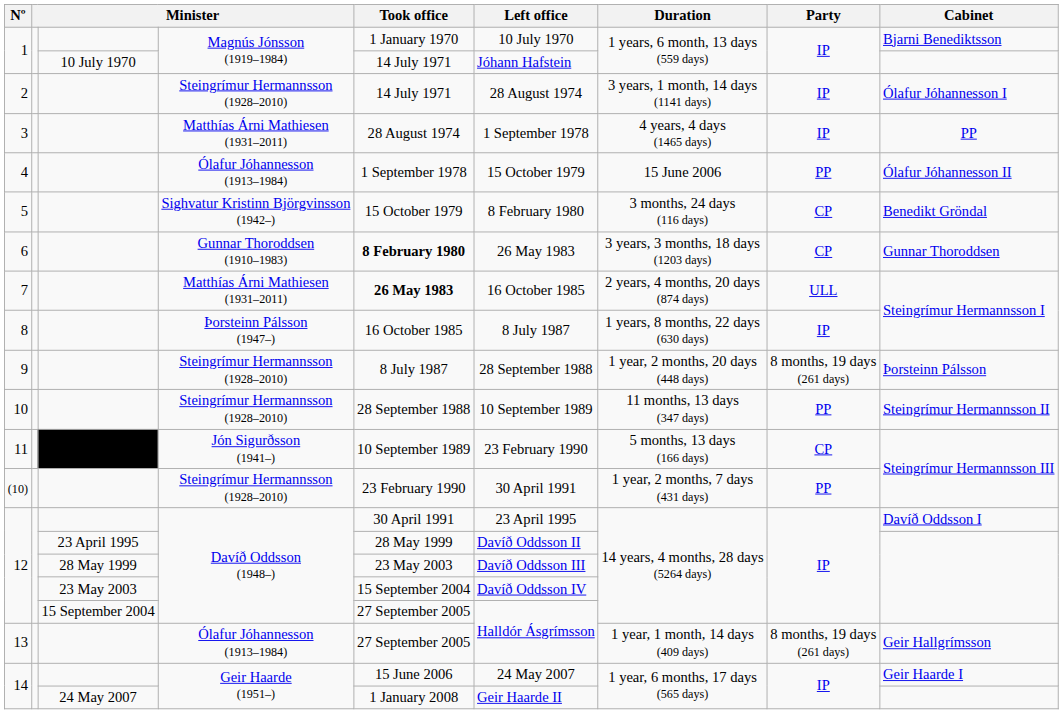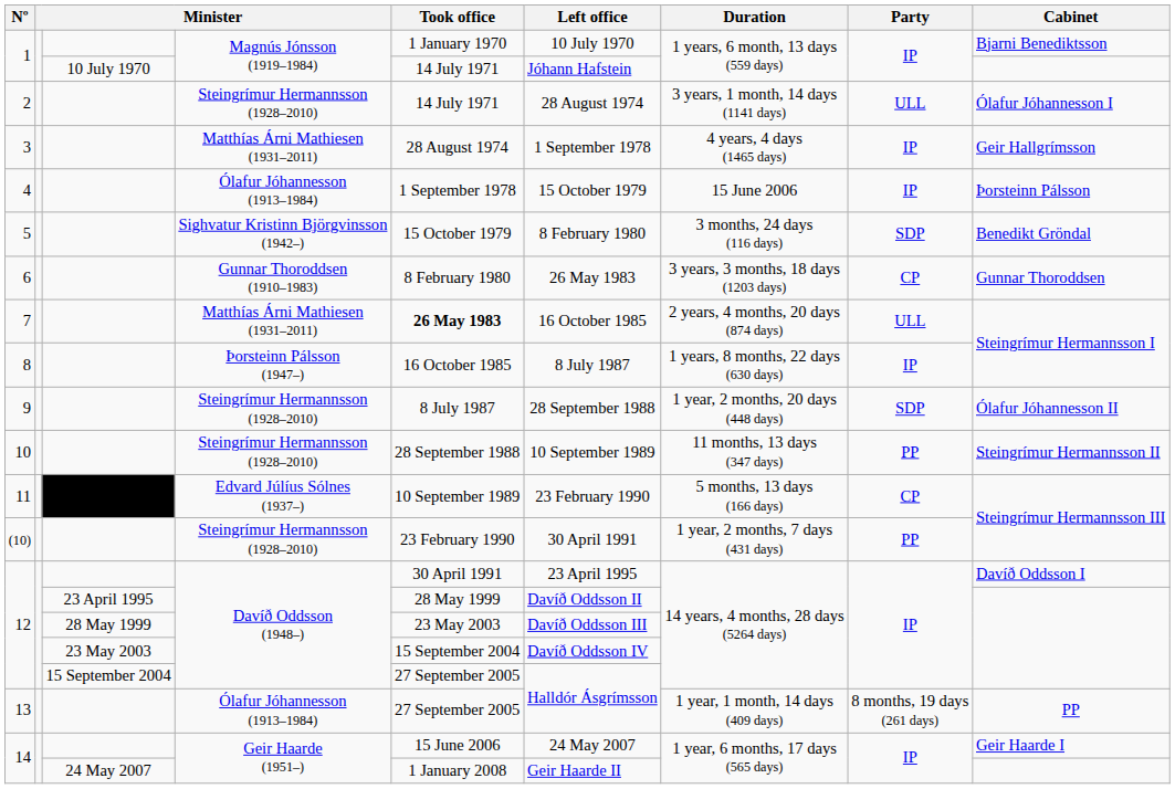2 | Party: IP -> ULL
3 | Cabinet: PP -> Geir Hallgrímsson
4 | Party: PP -> IP
4 | Cabinet: Ólafur Jóhannesson II -> Þorsteinn Pálsson
5 | Party: CP -> SDP
6 | Took office: bold -> normal
9 | Party: 8 months, 19 days (261 days) -> SDP
9 | Cabinet: Þorsteinn Pálsson -> Ólafur Jóhannesson II
11 | column 4: Jón Sigurðsson (1941–) -> Edvard Júlíus Sólnes (1937–)
13 | Cabinet: Geir Hallgrímsson -> PP
